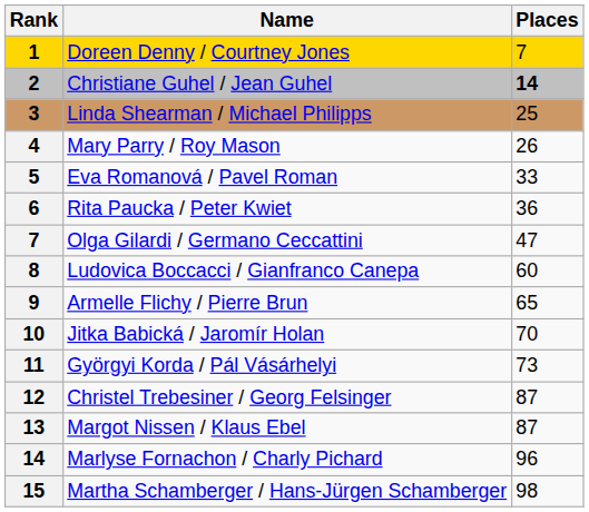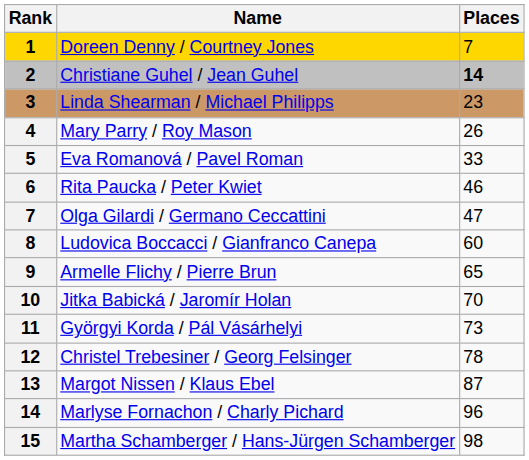Linda Shearman / Michael Philipps | Places: 25 -> 23
Rita Paucka / Peter Kwiet | Places: 36 -> 46
Christel Trebesiner / Georg Felsinger | Places: 87 -> 78
